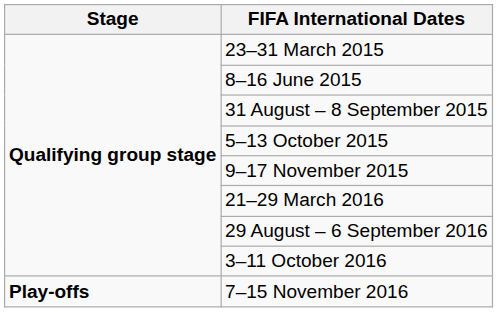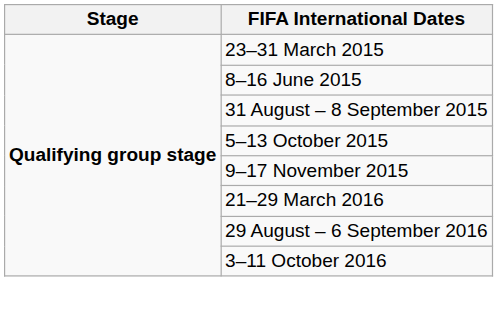- row: Play-offs | 7–15 November 2016
